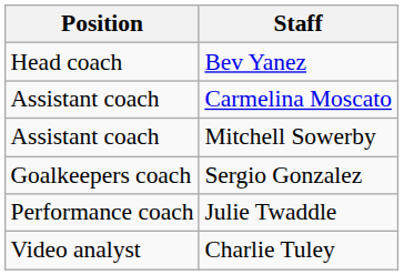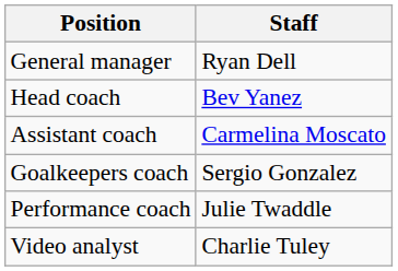+ row: General manager | Ryan Dell
- row: Assistant coach | Mitchell Sowerby
